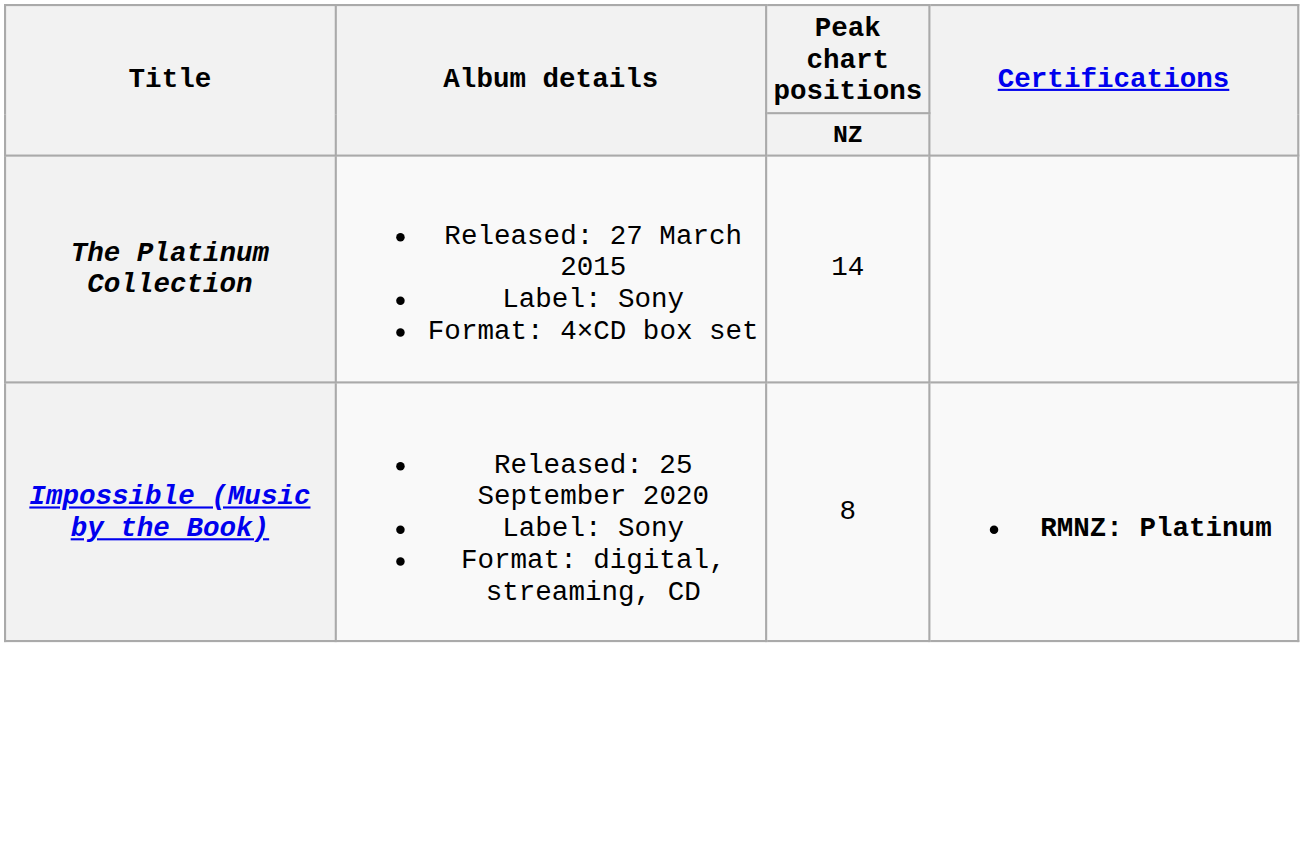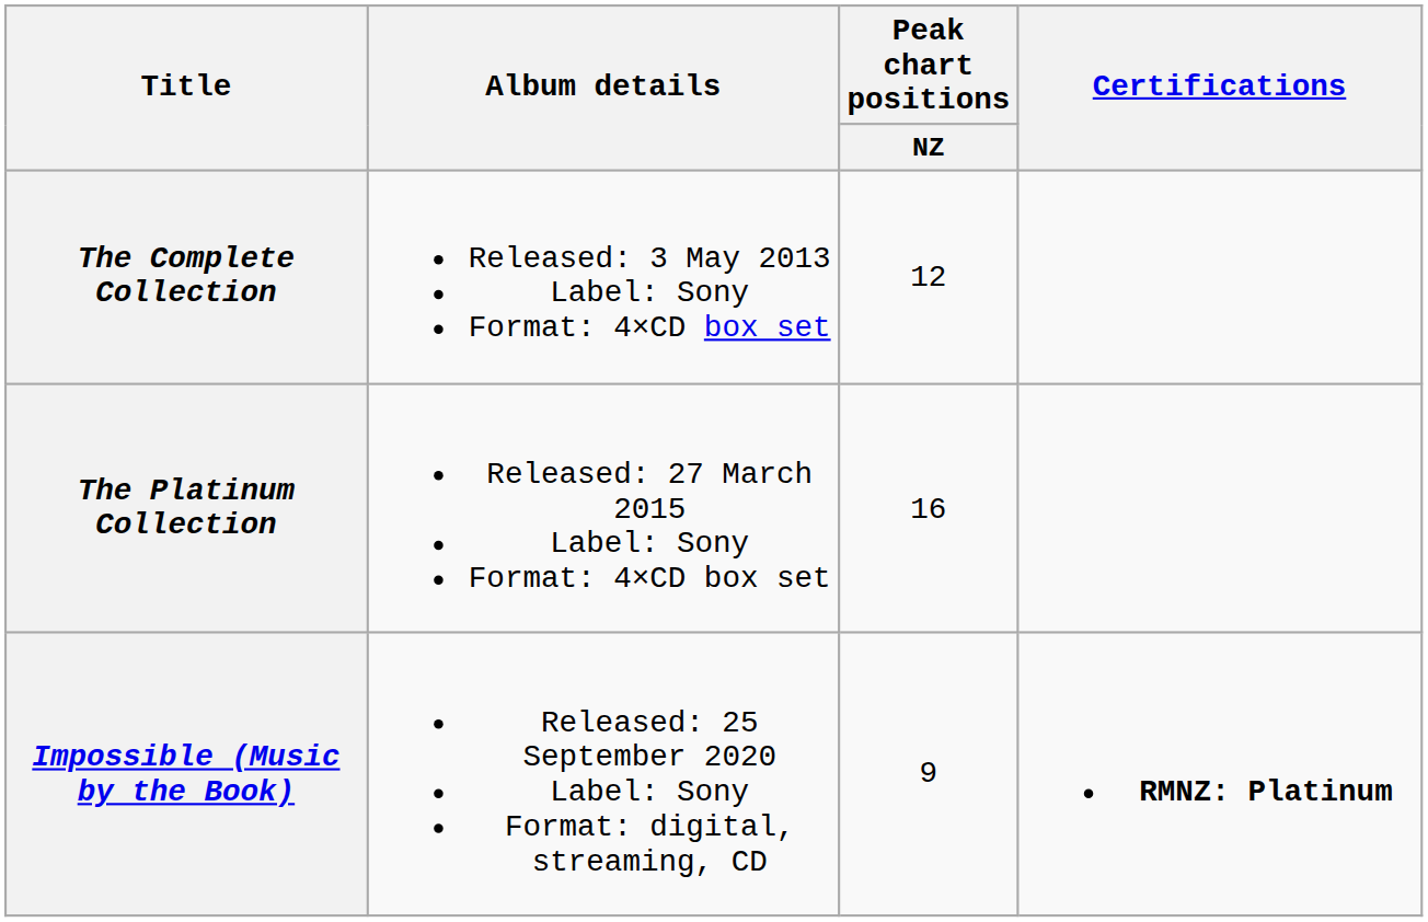+ row: The Complete Collection | Released: 3 May 2013 Label: Sony Format: 4×CD box set | 12
The Platinum Collection | Peak chart positions / NZ: 14 -> 16
Impossible (Music by the Book) | Peak chart positions / NZ: 8 -> 9
